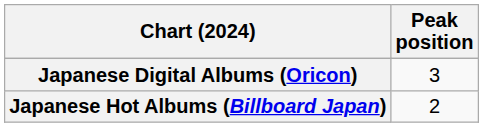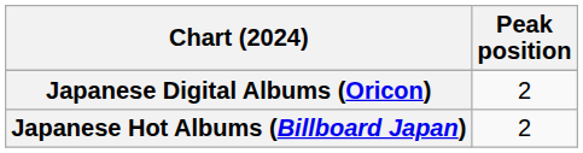Japanese Digital Albums (Oricon) | Peak position: 3 -> 2
